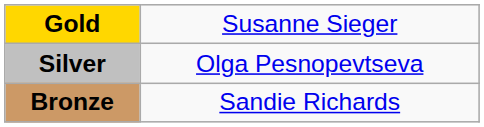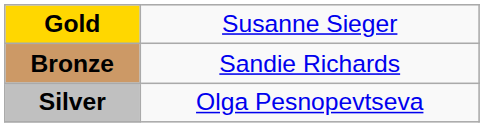rows swapped: Silver <-> Bronze
